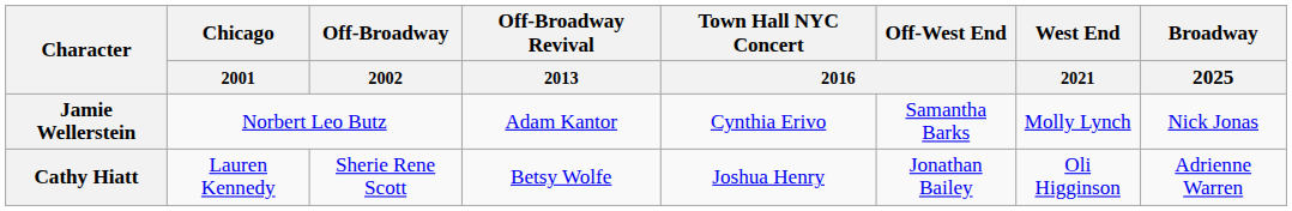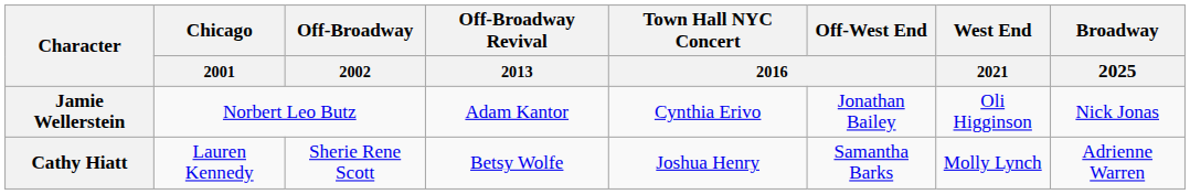Jamie Wellerstein | Off-West End / 2016: Samantha Barks -> Jonathan Bailey
Jamie Wellerstein | West End / 2021: Molly Lynch -> Oli Higginson
Cathy Hiatt | Off-West End / 2016: Jonathan Bailey -> Samantha Barks
Cathy Hiatt | West End / 2021: Oli Higginson -> Molly Lynch
